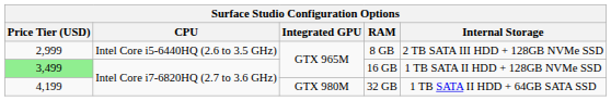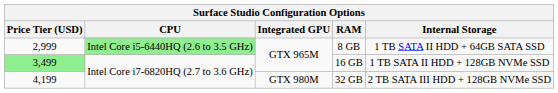8 GB | CPU: no background -> lightgreen background
8 GB | Internal Storage: 2 TB SATA III HDD + 128GB NVMe SSD -> 1 TB SATA II HDD + 64GB SATA SSD
32 GB | Internal Storage: 1 TB SATA II HDD + 64GB SATA SSD -> 2 TB SATA III HDD + 128GB NVMe SSD
